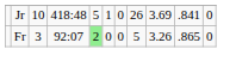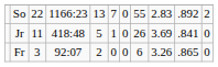+ row: So | 22 | 1166:23 | 13 | 7 | 0 | 55 | 2.83 | .892 | 2
Jr | column 3: 10 -> 11
Fr | column 5: lightgreen background -> no background
Fr | column 8: 5 -> 6
